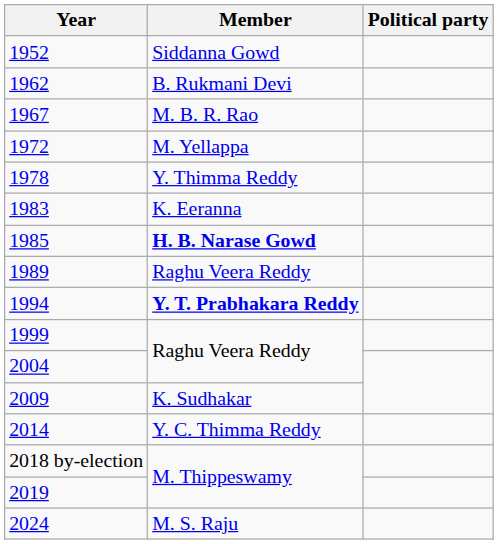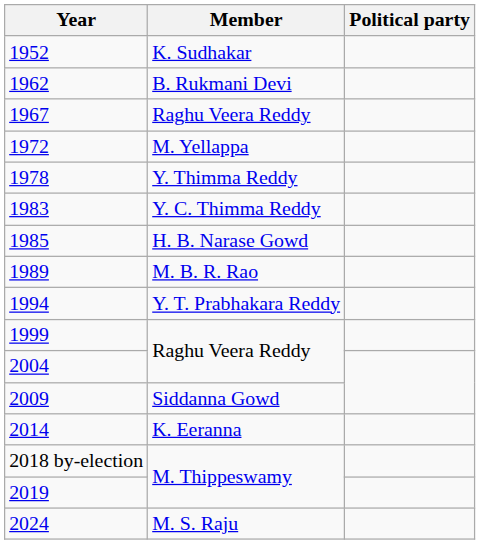1952 | Member: Siddanna Gowd -> K. Sudhakar
1967 | Member: M. B. R. Rao -> Raghu Veera Reddy
1983 | Member: K. Eeranna -> Y. C. Thimma Reddy
1985 | Member: bold -> normal
1989 | Member: Raghu Veera Reddy -> M. B. R. Rao
1994 | Member: bold -> normal
2009 | Member: K. Sudhakar -> Siddanna Gowd
2014 | Member: Y. C. Thimma Reddy -> K. Eeranna
